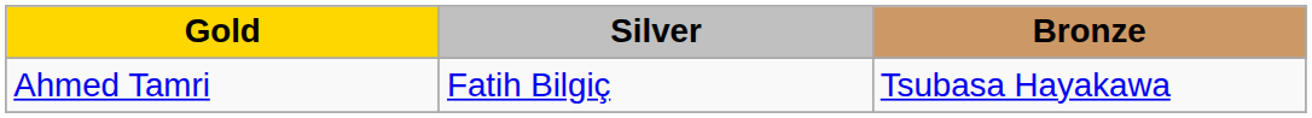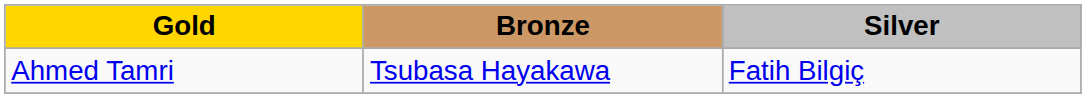columns swapped: Silver <-> Bronze
